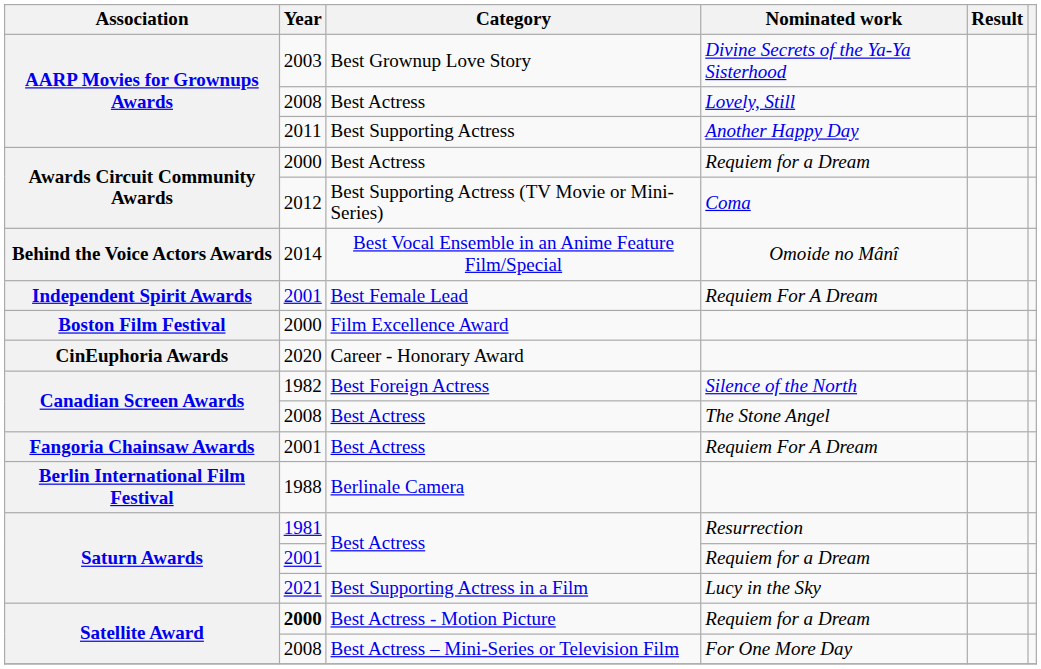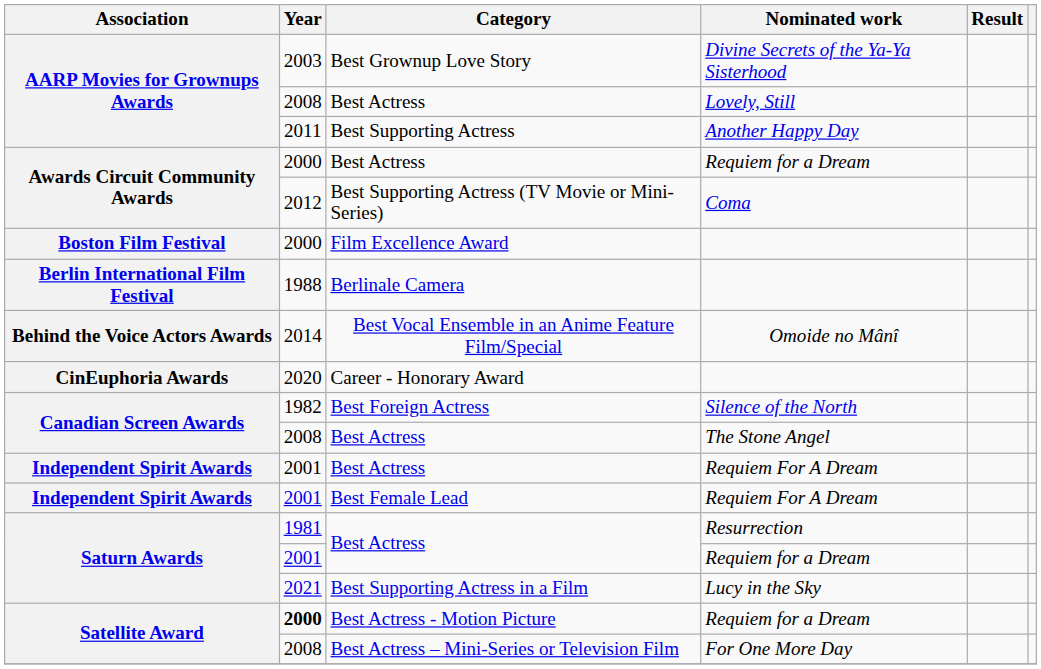rows swapped: Best Vocal Ensemble in an Anime Feature Film/Special <-> Film Excellence Award
rows swapped: Berlinale Camera <-> Best Female Lead
Best Actress / Requiem For A Dream | Association: Fangoria Chainsaw Awards -> Independent Spirit Awards
